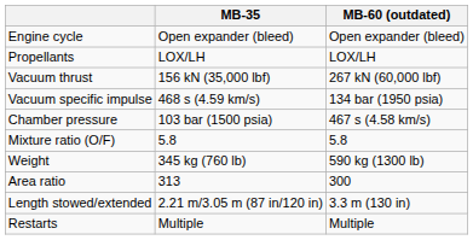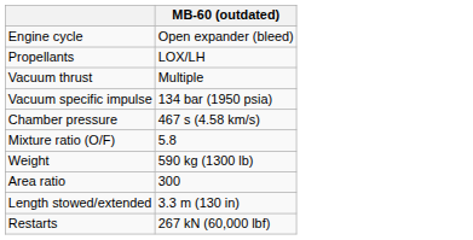- column: MB-35 | Open expander (bleed) | LOX/LH | 156 kN (35,000 lbf) | 468 s (4.59 km/s) | 103 bar (1500 psia) | 5.8 | 345 kg (760 lb) | 313 | 2.21 m/3.05 m (87 in/120 in) | Multiple
Vacuum thrust | MB-60 (outdated): 267 kN (60,000 lbf) -> Multiple
Restarts | MB-60 (outdated): Multiple -> 267 kN (60,000 lbf)
